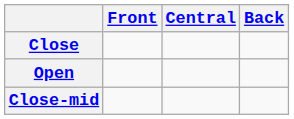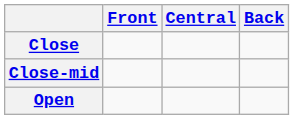rows swapped: Close-mid <-> Open
